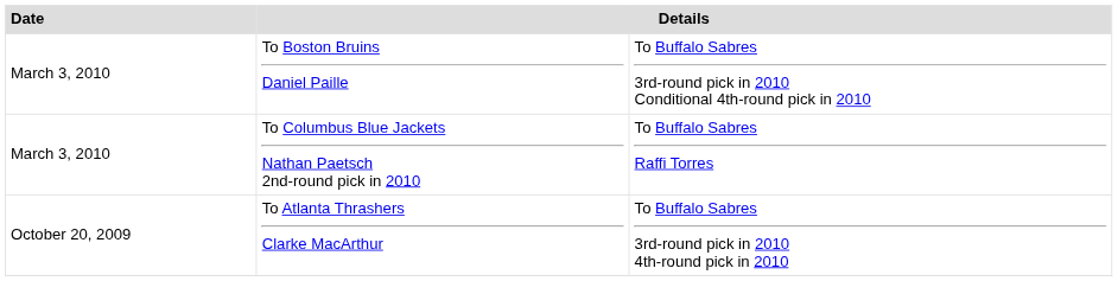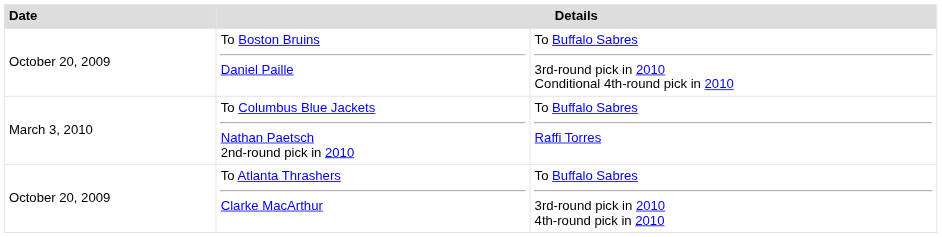To Boston Bruins Daniel Paille | Date: March 3, 2010 -> October 20, 2009
